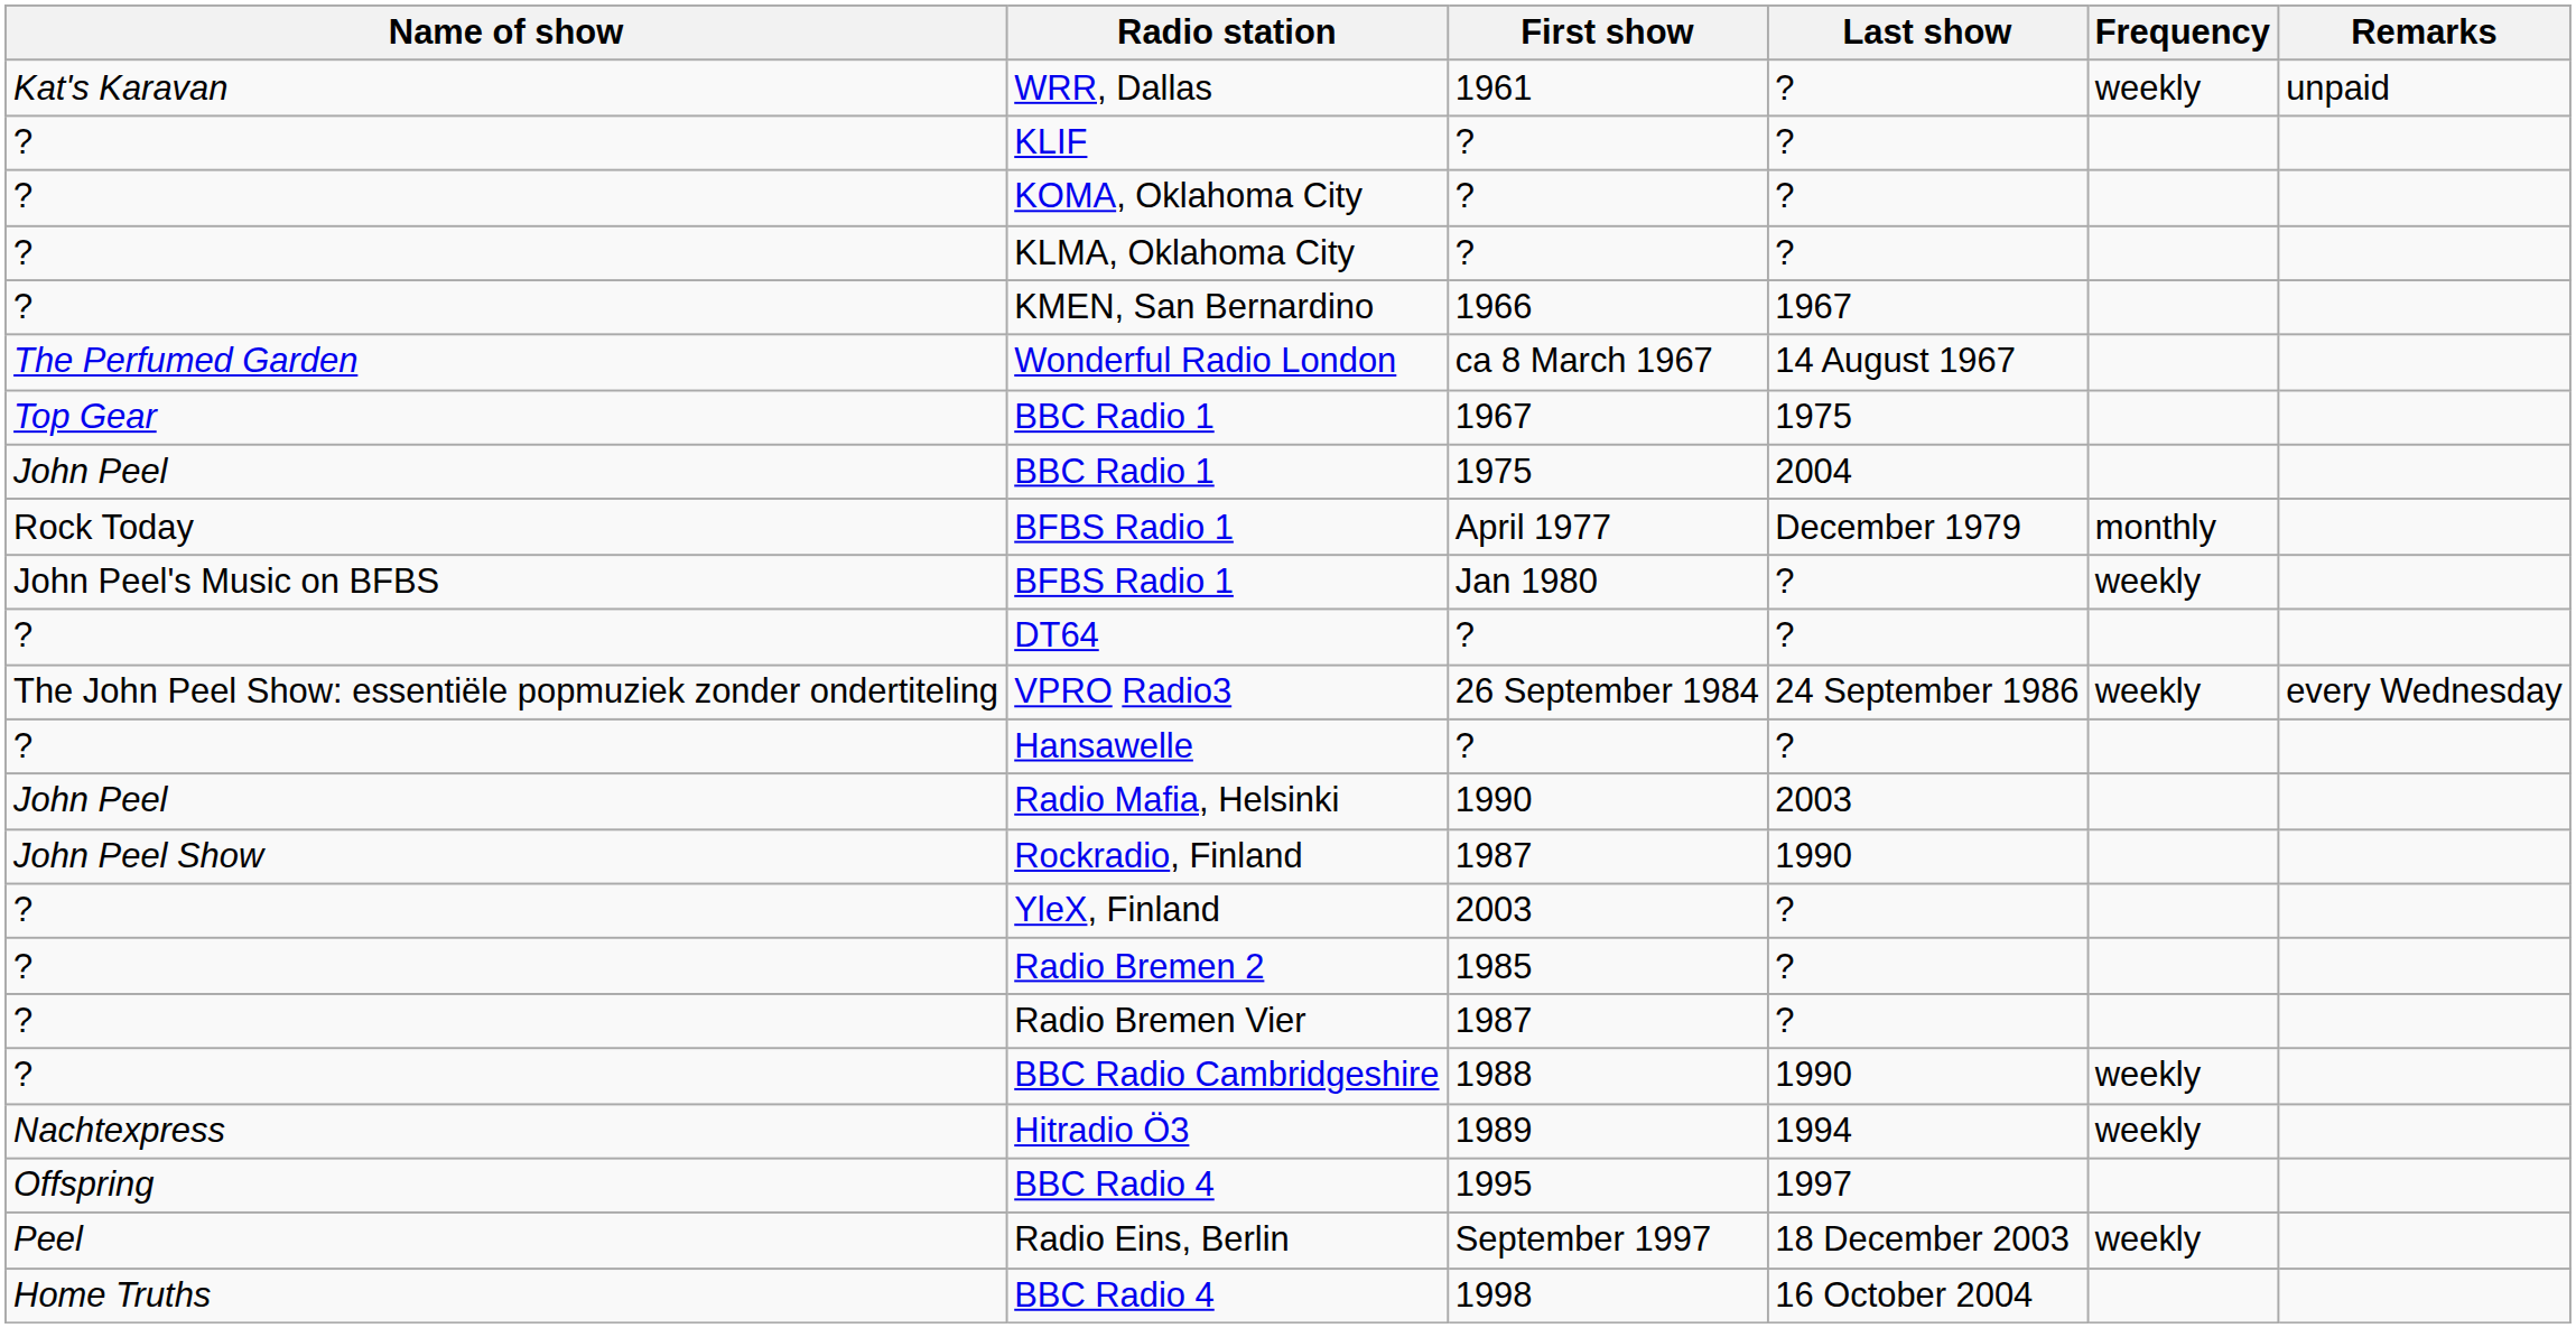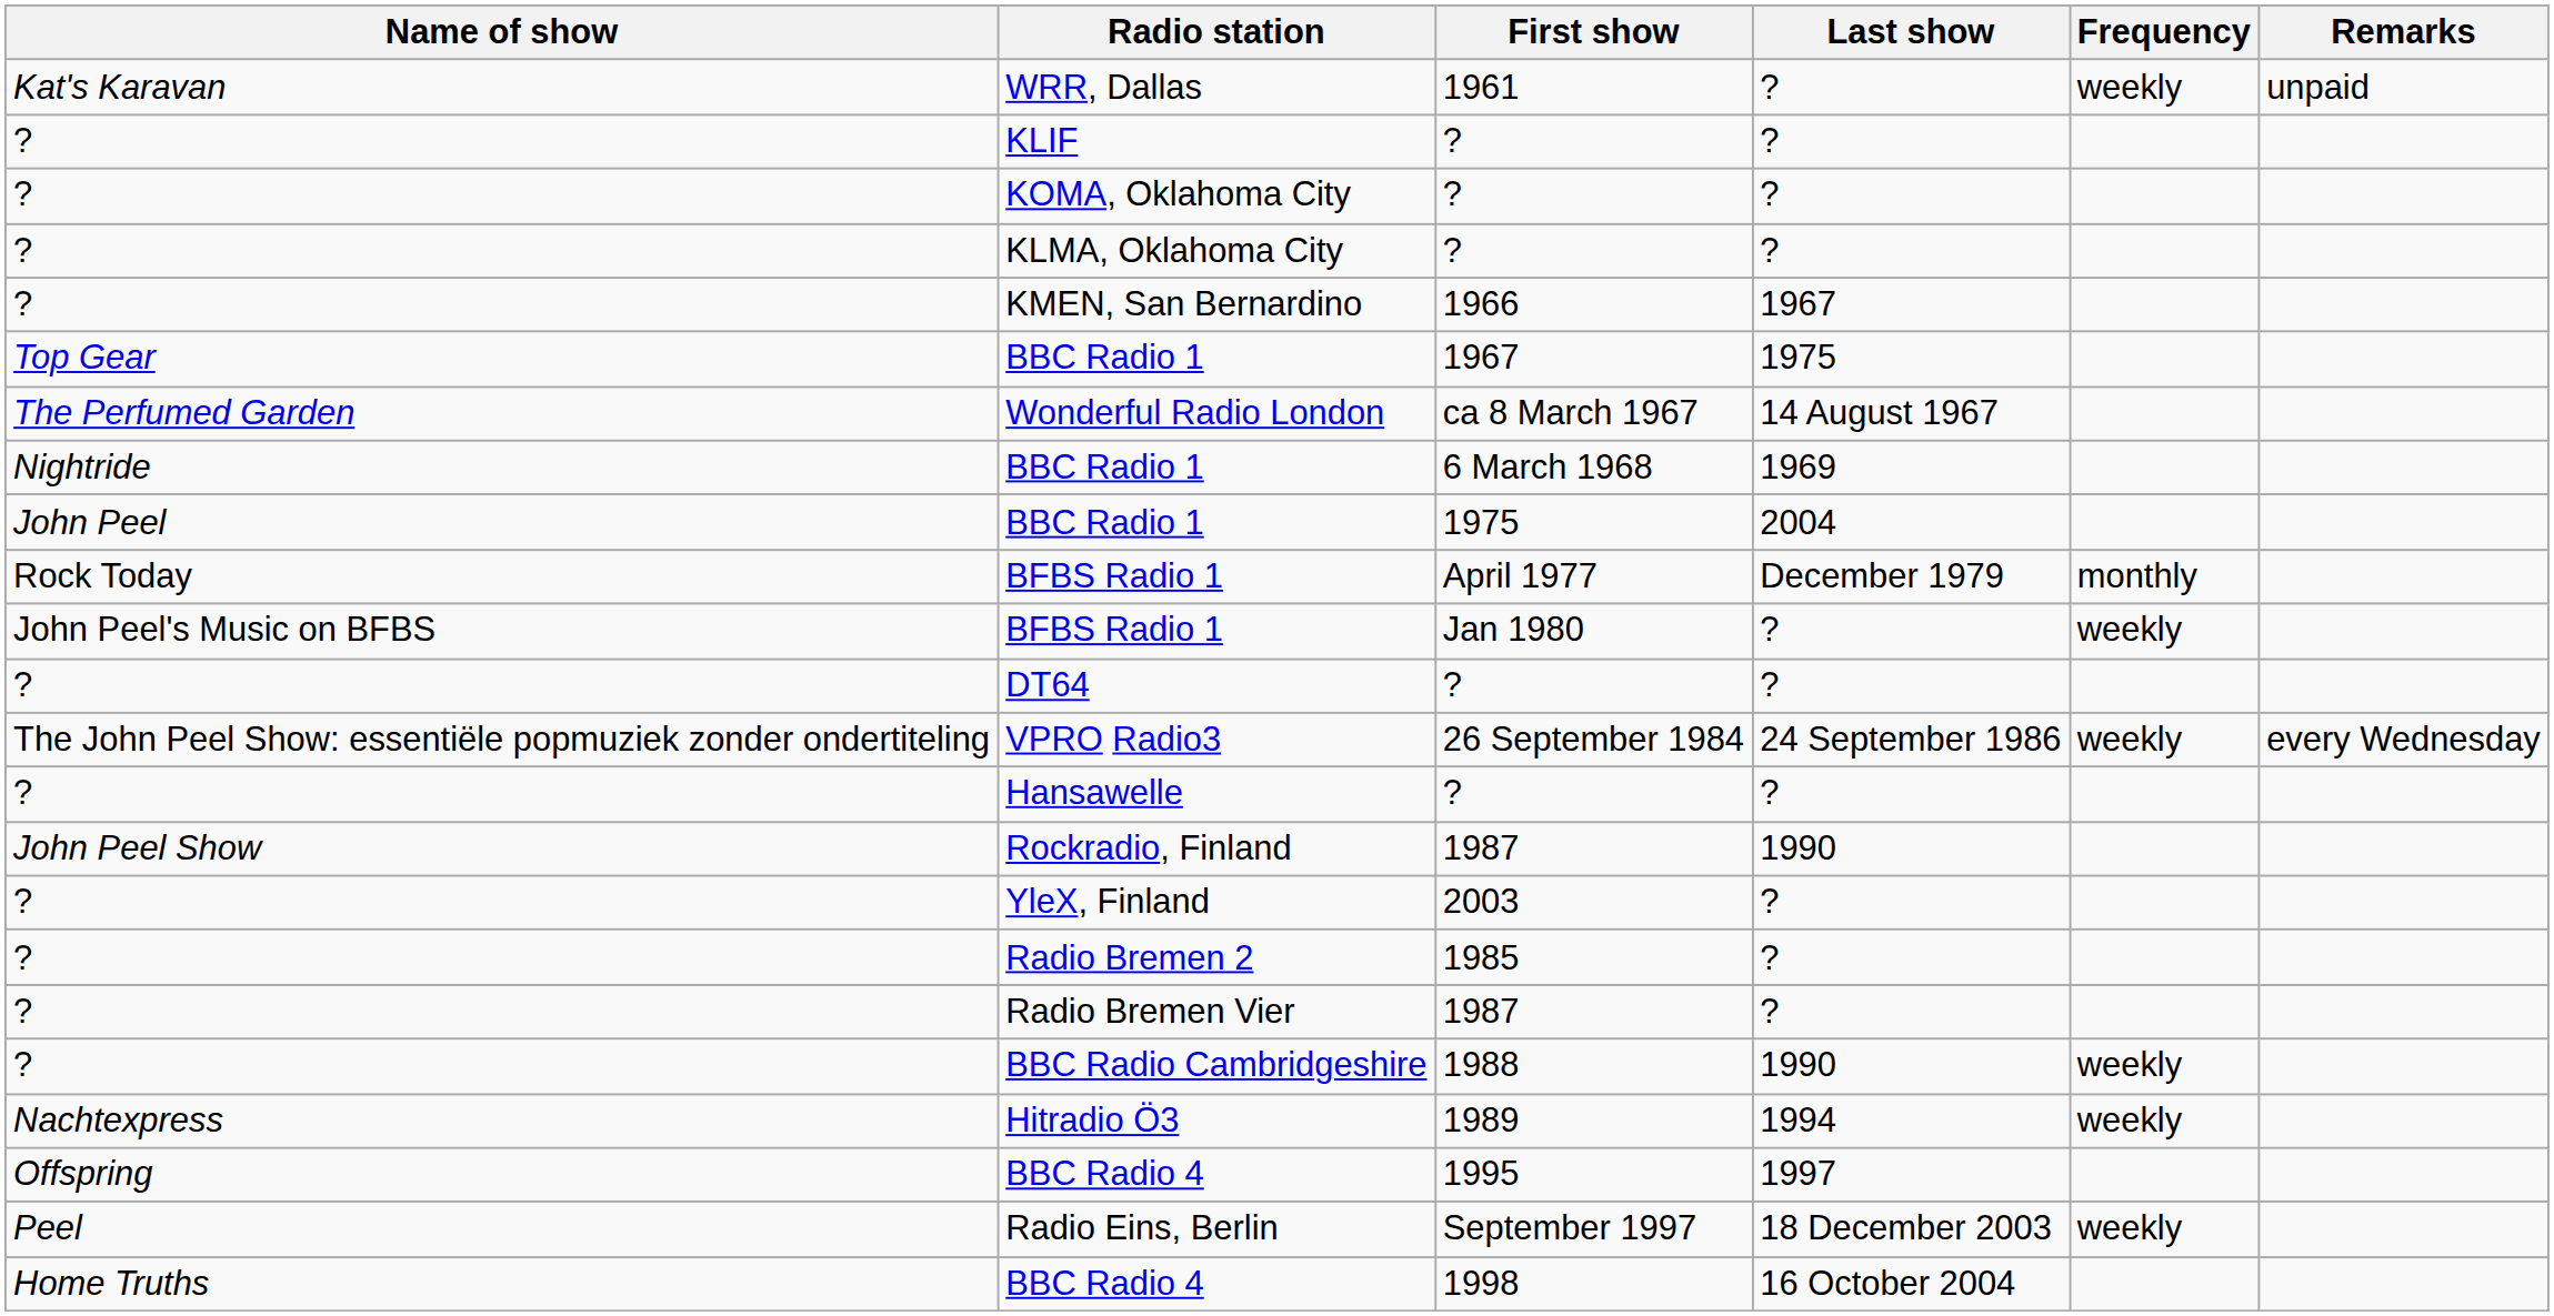rows swapped: Wonderful Radio London <-> BBC Radio 1 / 1967
+ row: Nightride | BBC Radio 1 | 6 March 1968 | 1969
- row: John Peel | Radio Mafia, Helsinki | 1990 | 2003
